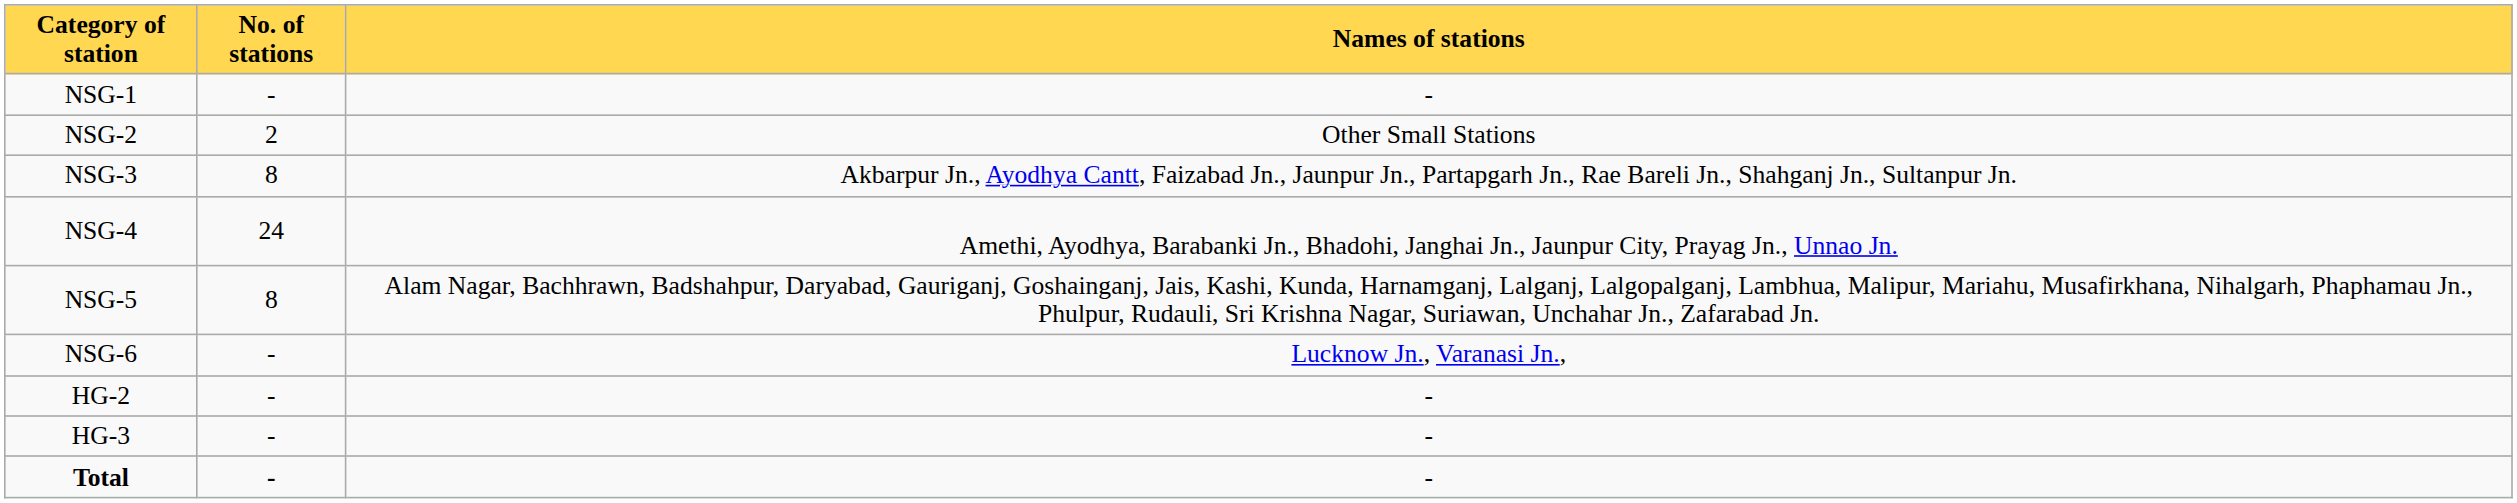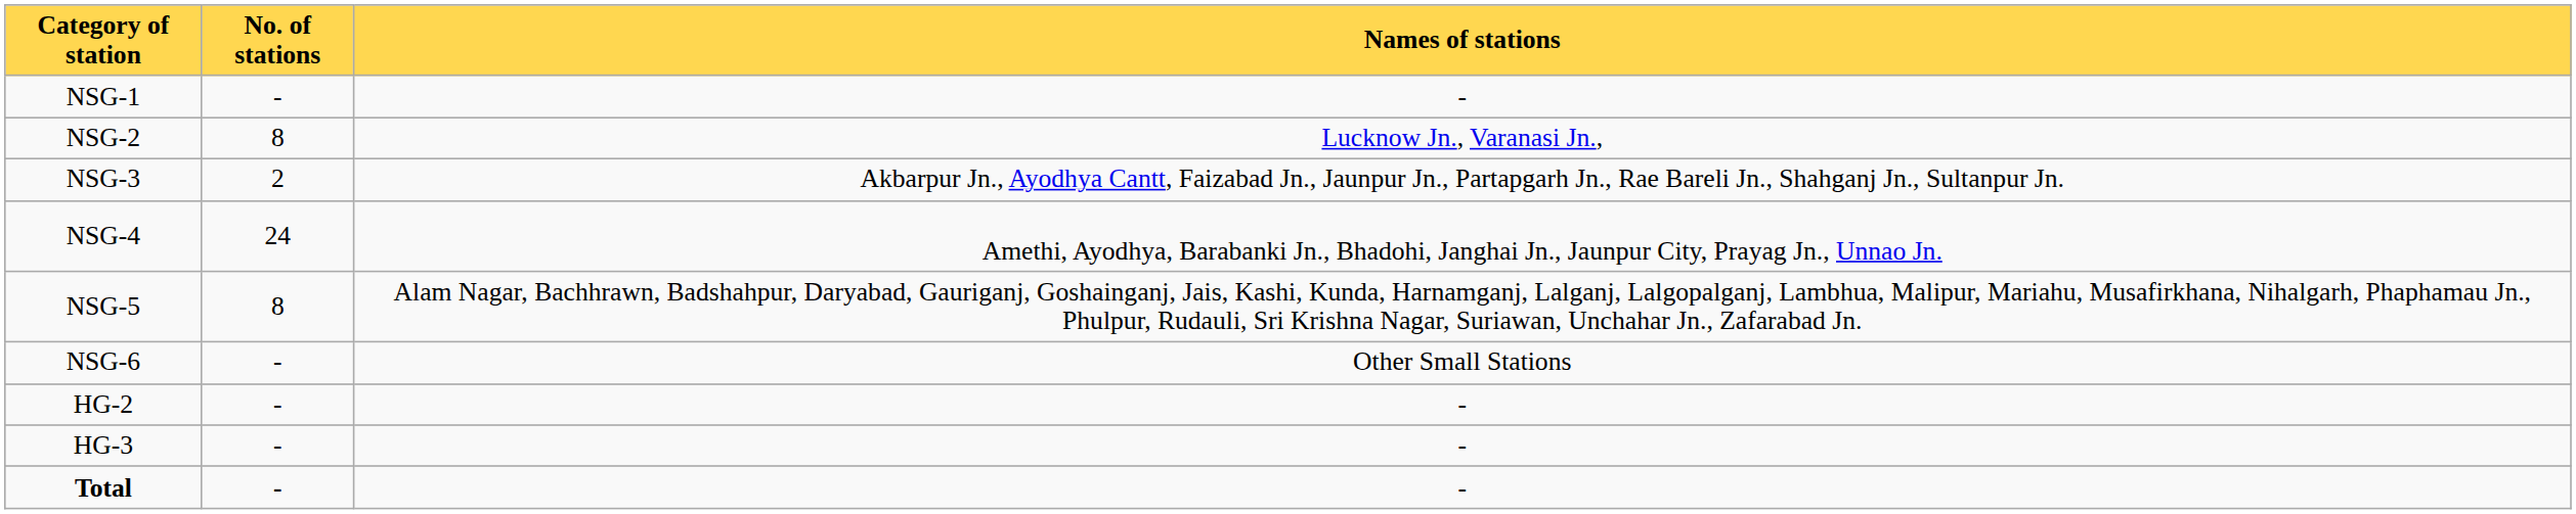NSG-2 | No. of stations: 2 -> 8
NSG-2 | Names of stations: Other Small Stations -> Lucknow Jn., Varanasi Jn.,
NSG-3 | No. of stations: 8 -> 2
NSG-6 | Names of stations: Lucknow Jn., Varanasi Jn., -> Other Small Stations
